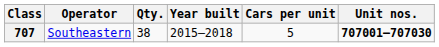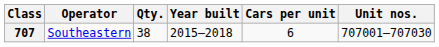707 | Cars per unit: 5 -> 6
707 | Unit nos.: bold -> normal
